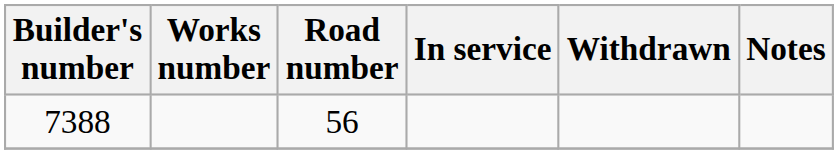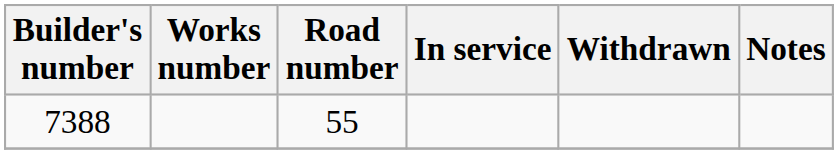7388 | Road number: 56 -> 55
